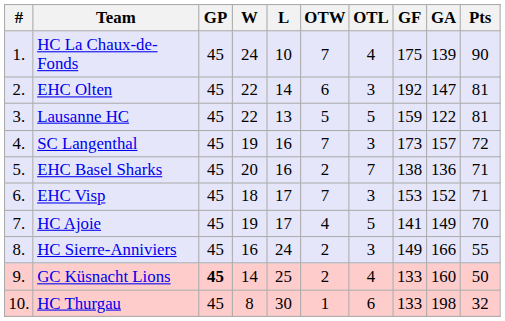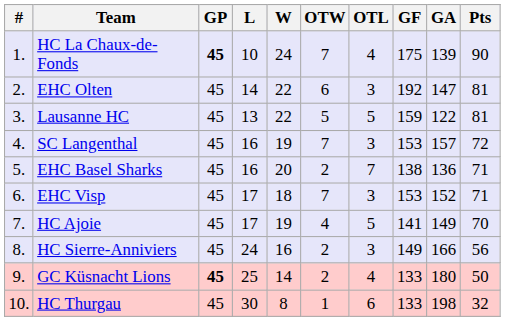columns swapped: W <-> L
HC La Chaux-de-Fonds | GP: normal -> bold
SC Langenthal | GF: 173 -> 153
HC Sierre-Anniviers | Pts: 55 -> 56
GC Küsnacht Lions | GA: 160 -> 180
